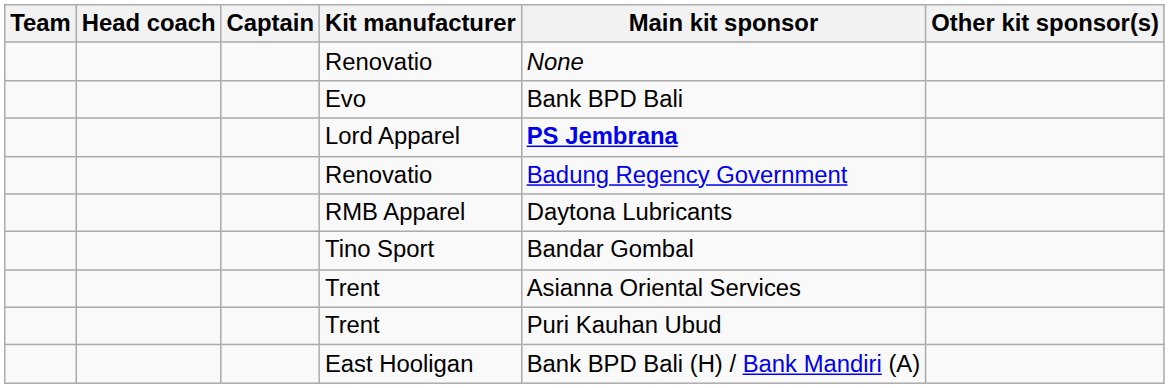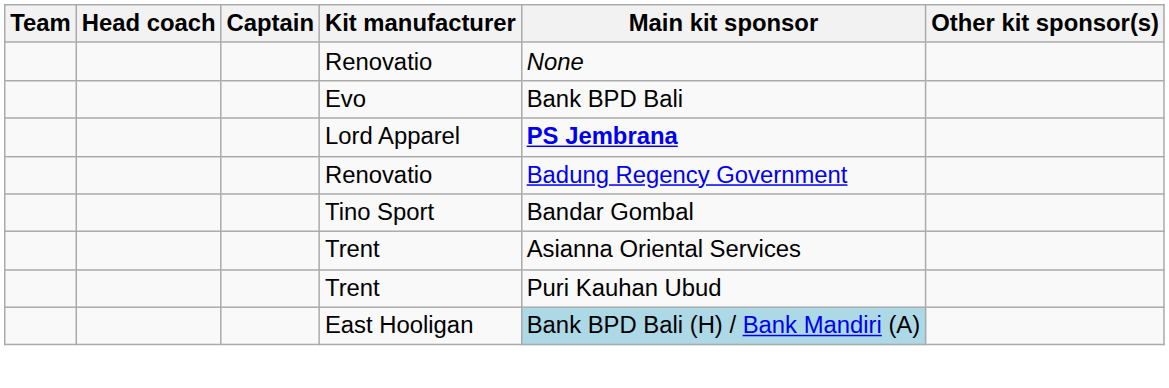- row: RMB Apparel | Daytona Lubricants
East Hooligan | Main kit sponsor: no background -> lightblue background
